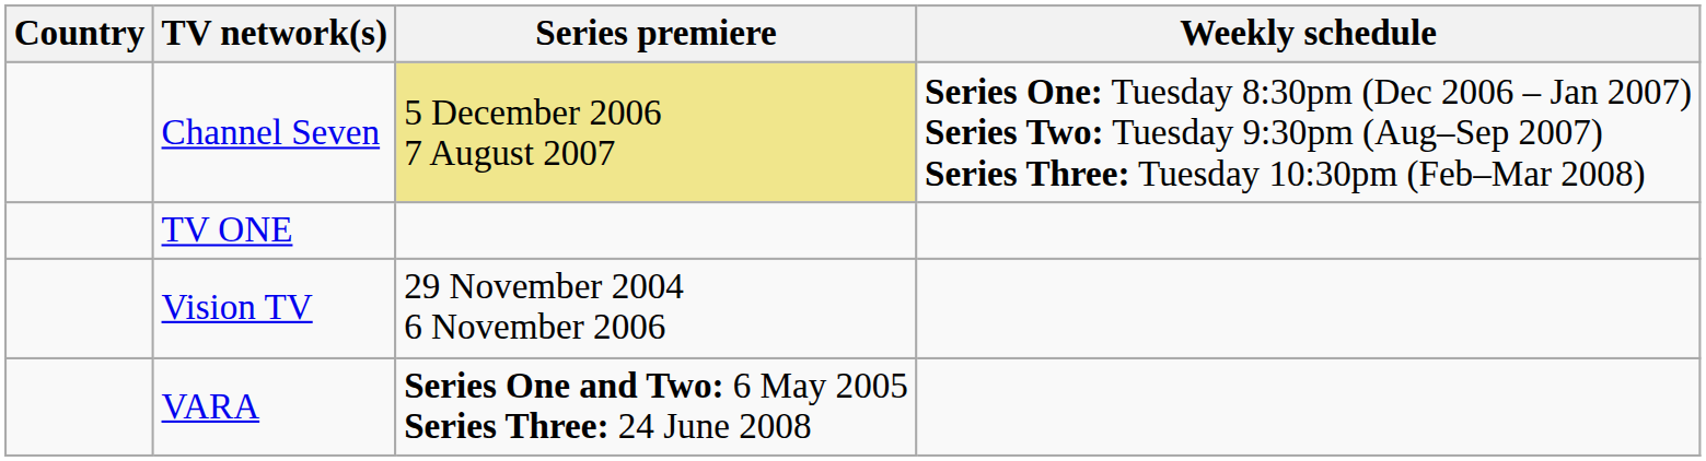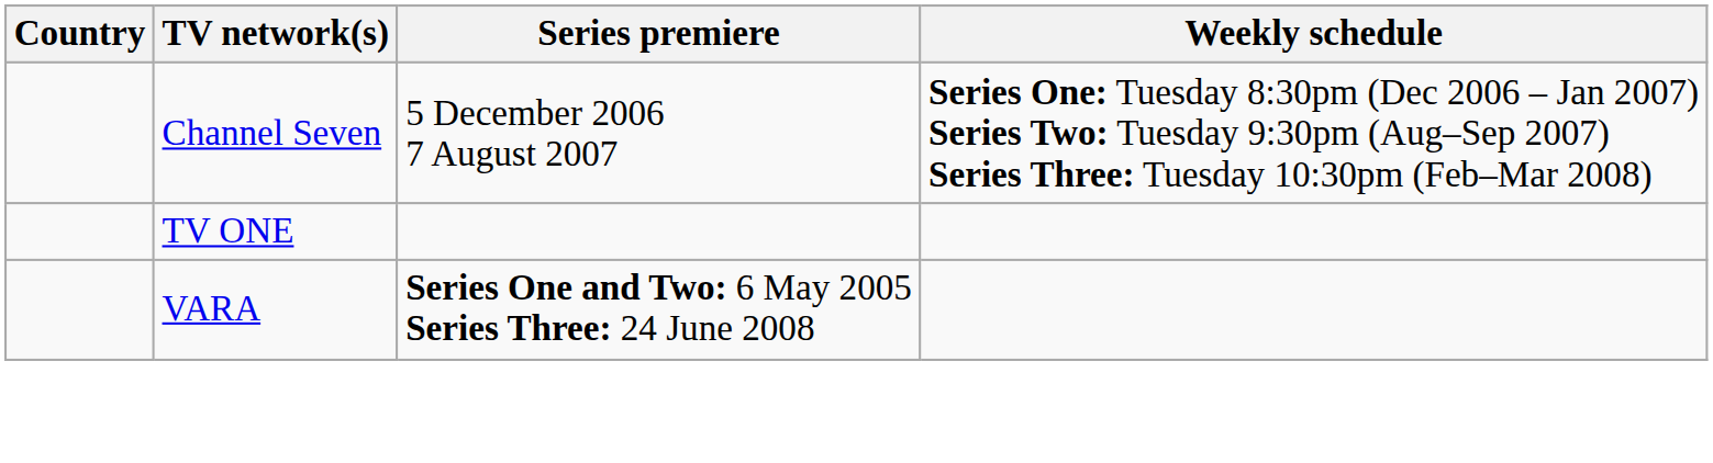Channel Seven | Series premiere: khaki background -> no background
- row: Vision TV | 29 November 2004 6 November 2006
